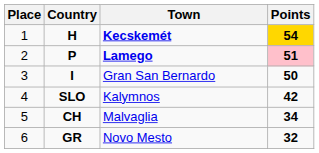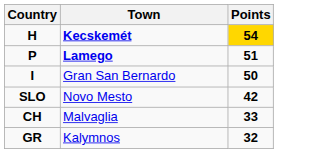- column: Place | 1 | 2 | 3 | 4 | 5 | 6
P | Points: pink background -> no background
SLO | Town: Kalymnos -> Novo Mesto
CH | Points: 34 -> 33
GR | Town: Novo Mesto -> Kalymnos
